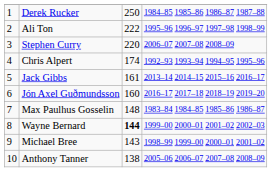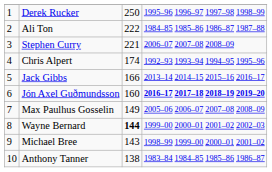Derek Rucker | column 4: 1984–85 1985–86 1986–87 1987–88 -> 1995–96 1996–97 1997–98 1998–99
Ali Ton | column 4: 1995–96 1996–97 1997–98 1998–99 -> 1984–85 1985–86 1986–87 1987–88
Stephen Curry | column 3: 220 -> 221
Jack Gibbs | column 3: 161 -> 166
Jón Axel Guðmundsson | column 4: normal -> bold
Max Paulhus Gosselin | column 3: 148 -> 149
Max Paulhus Gosselin | column 4: 1983–84 1984–85 1985–86 1986–87 -> 2005–06 2006–07 2007–08 2008–09
Anthony Tanner | column 4: 2005–06 2006–07 2007–08 2008–09 -> 1983–84 1984–85 1985–86 1986–87
